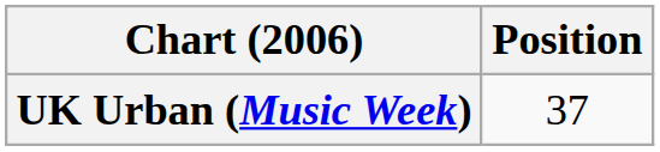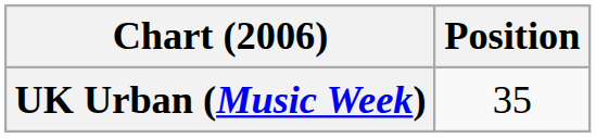UK Urban (Music Week) | Position: 37 -> 35
